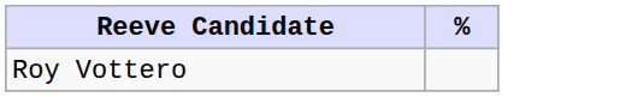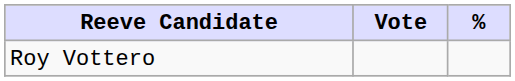+ column: Vote
